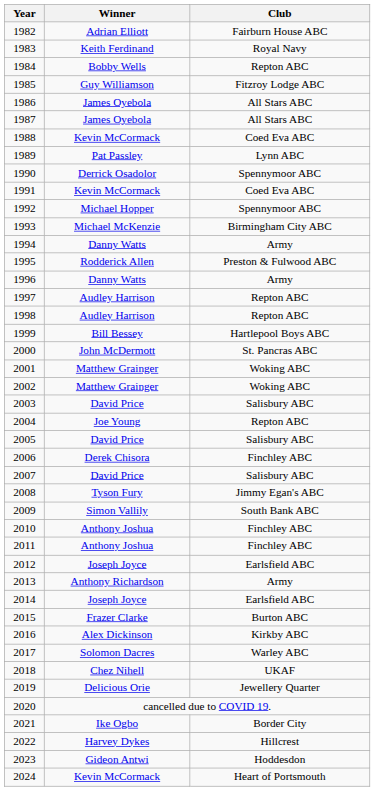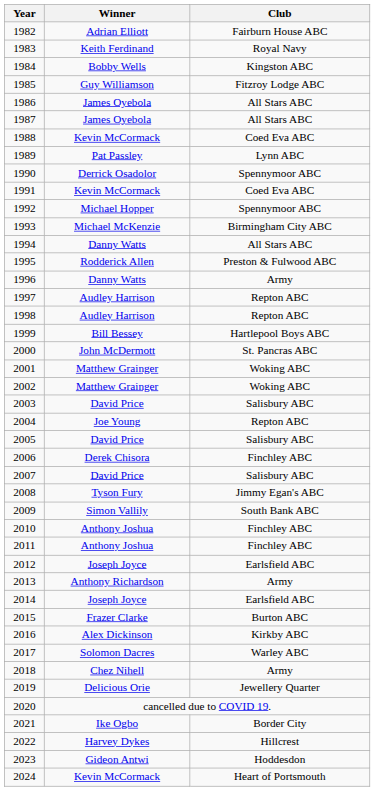1984 | Club: Repton ABC -> Kingston ABC
1994 | Club: Army -> All Stars ABC
2018 | Club: UKAF -> Army
